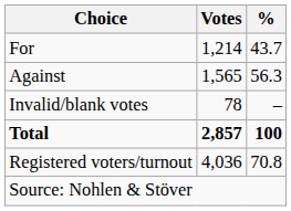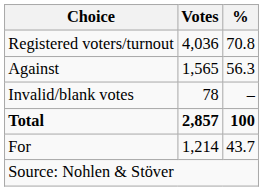rows swapped: For <-> Registered voters/turnout
